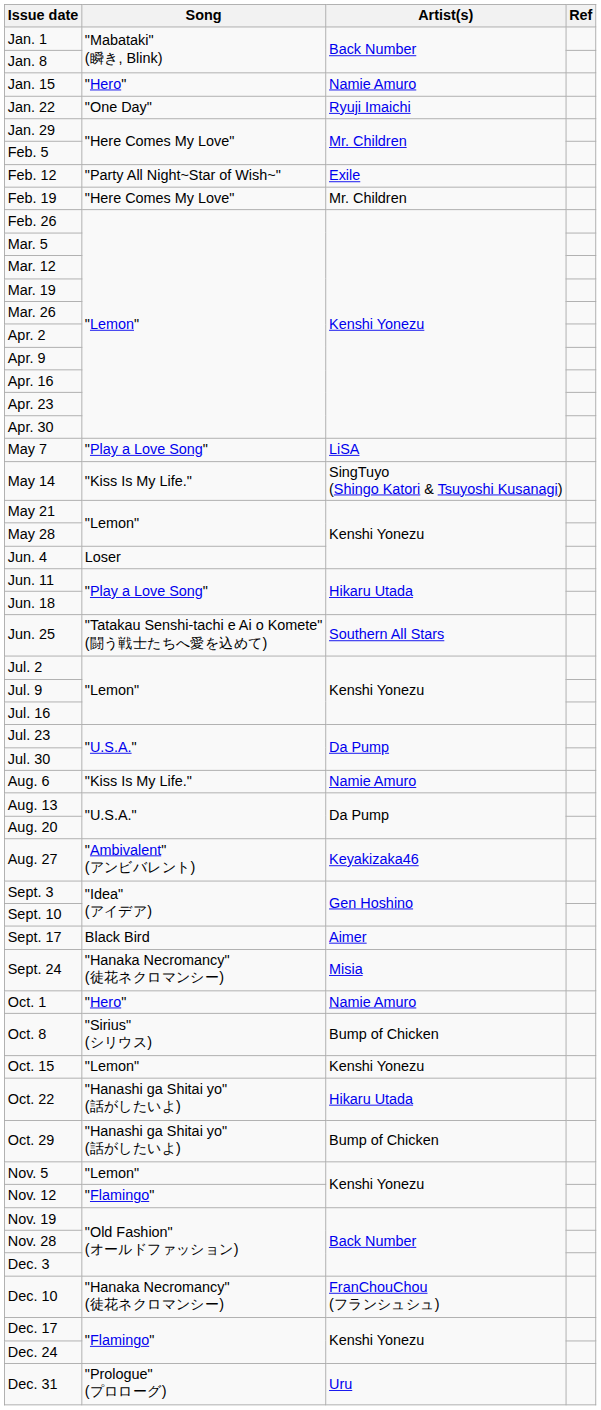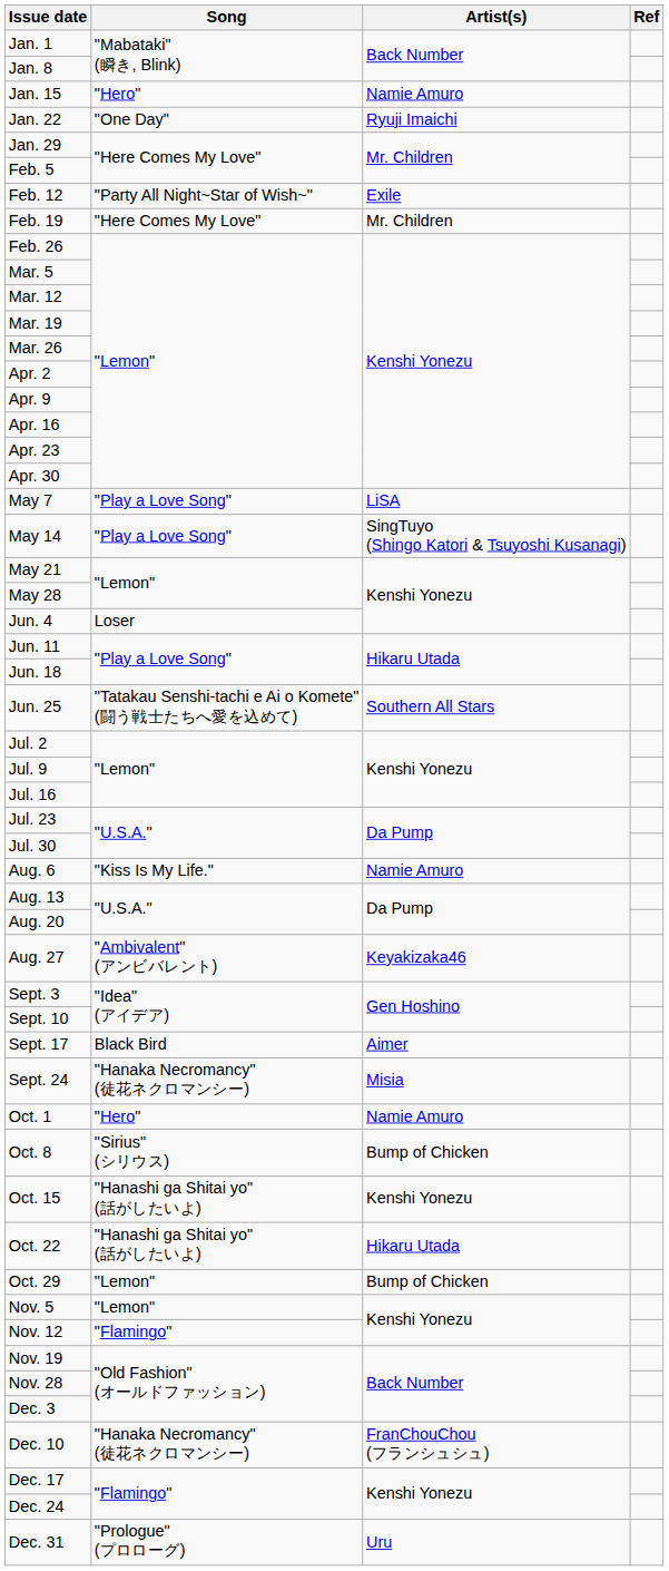May 14 | Song: "Kiss Is My Life." -> "Play a Love Song"
Oct. 15 | Song: "Lemon" -> "Hanashi ga Shitai yo" (話がしたいよ)
Oct. 29 | Song: "Hanashi ga Shitai yo" (話がしたいよ) -> "Lemon"
